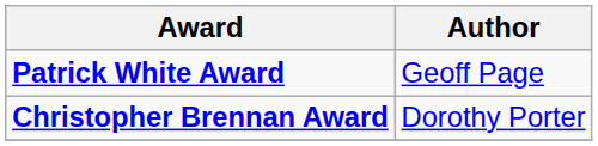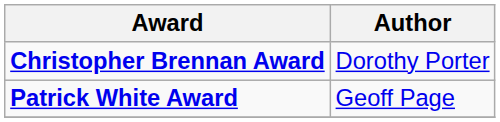rows swapped: Christopher Brennan Award <-> Patrick White Award
